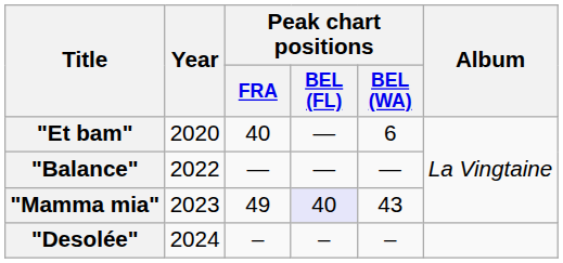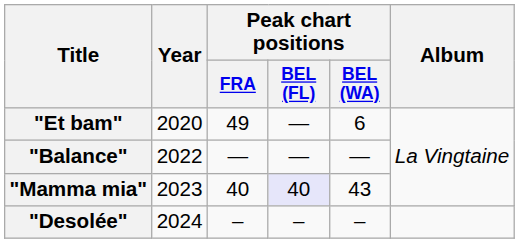"Et bam" | Peak chart positions / FRA: 40 -> 49
"Mamma mia" | Peak chart positions / FRA: 49 -> 40
